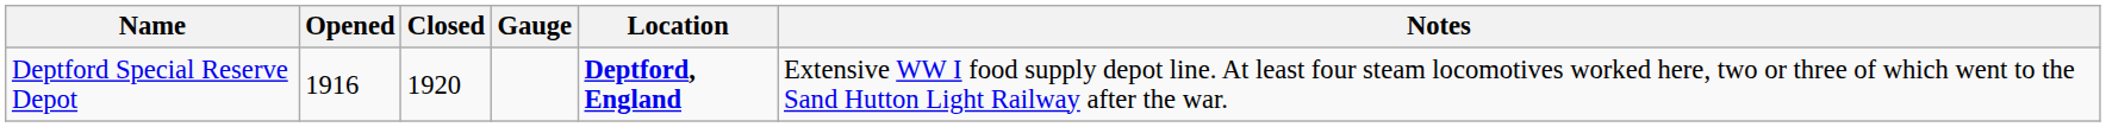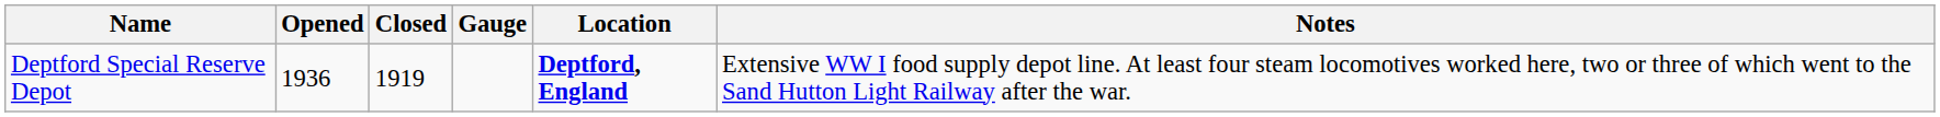Deptford Special Reserve Depot | Opened: 1916 -> 1936
Deptford Special Reserve Depot | Closed: 1920 -> 1919
